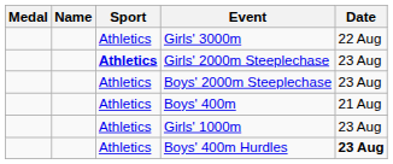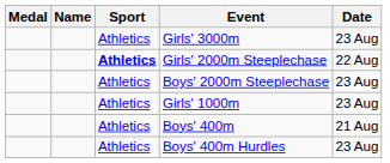Girls' 3000m | Date: 22 Aug -> 23 Aug
Girls' 2000m Steeplechase | Date: 23 Aug -> 22 Aug
rows swapped: Boys' 400m <-> Girls' 1000m
Boys' 400m Hurdles | Date: bold -> normal
